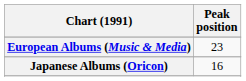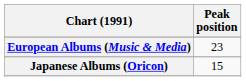Japanese Albums (Oricon) | Peak position: 16 -> 15
